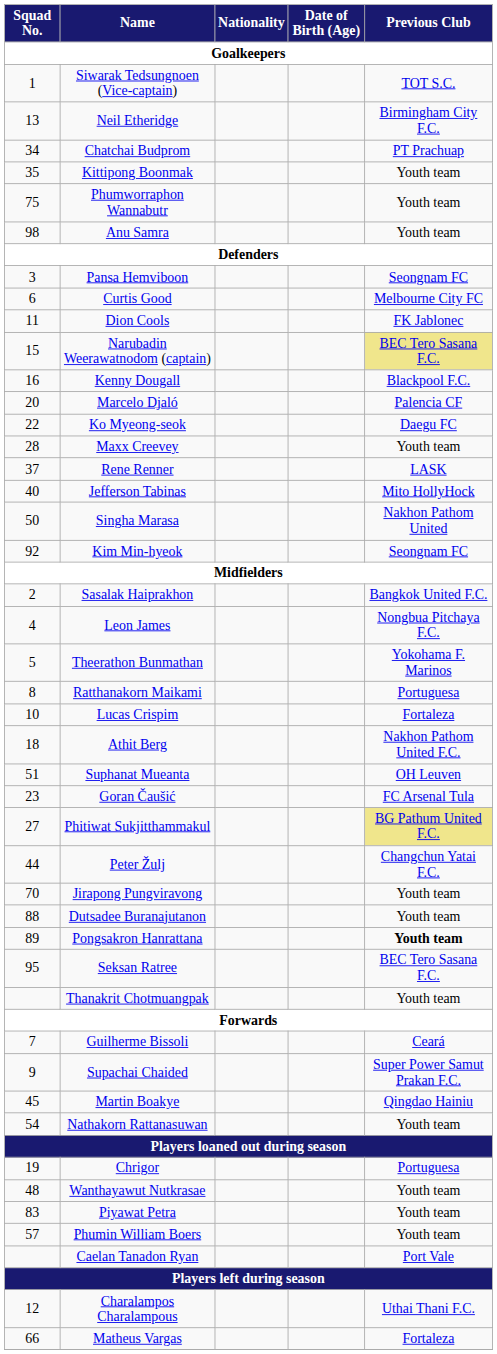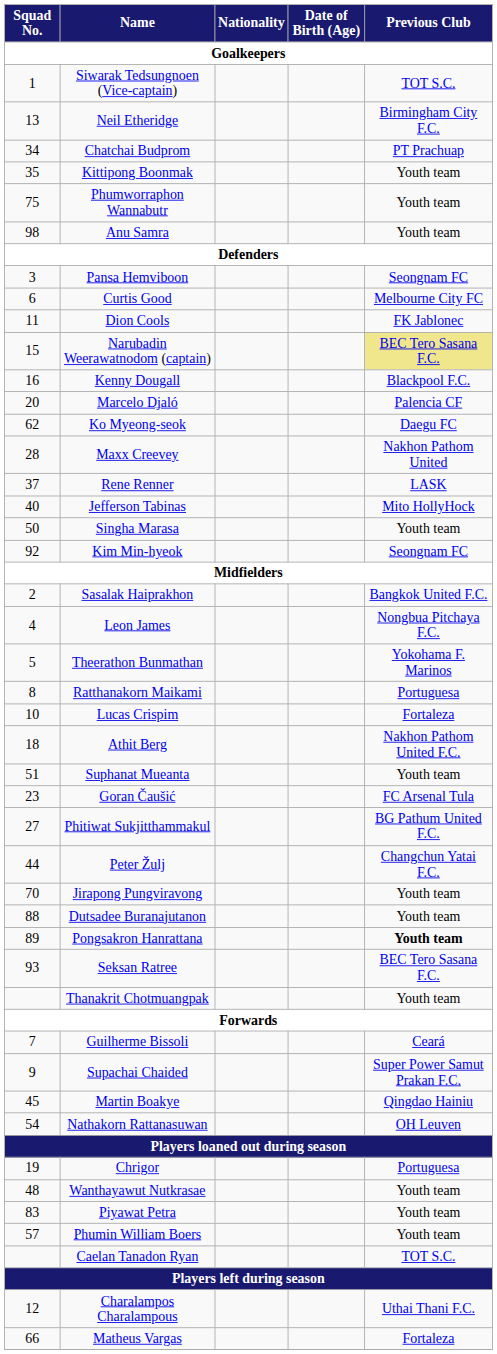Ko Myeong-seok | Squad No.: 22 -> 62
Maxx Creevey | Previous Club: Youth team -> Nakhon Pathom United
Singha Marasa | Previous Club: Nakhon Pathom United -> Youth team
Suphanat Mueanta | Previous Club: OH Leuven -> Youth team
Phitiwat Sukjitthammakul | Previous Club: khaki background -> no background
Seksan Ratree | Squad No.: 95 -> 93
Nathakorn Rattanasuwan | Previous Club: Youth team -> OH Leuven
Caelan Tanadon Ryan | Previous Club: Port Vale -> TOT S.C.
